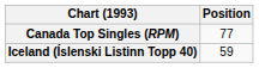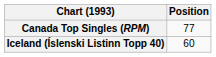Iceland (Íslenski Listinn Topp 40) | Position: 59 -> 60
